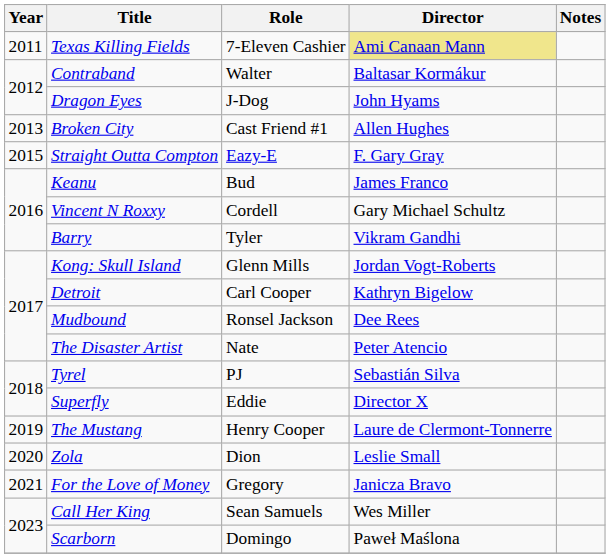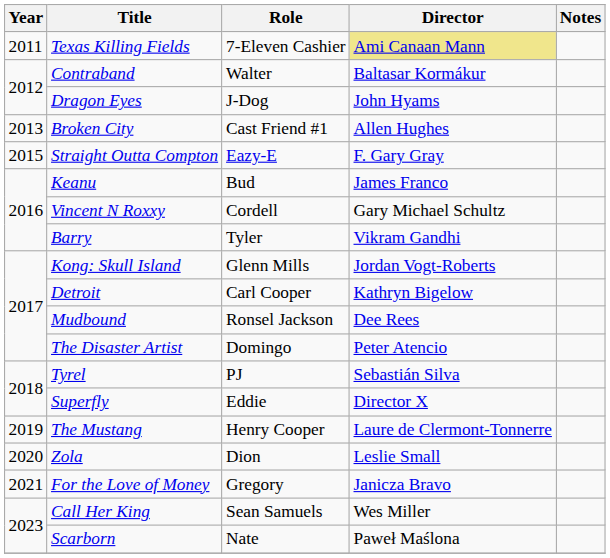The Disaster Artist | Role: Nate -> Domingo
Scarborn | Role: Domingo -> Nate
